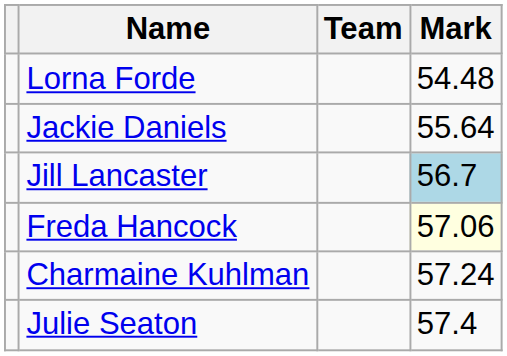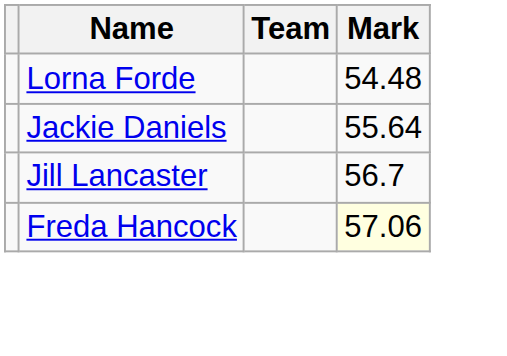Jill Lancaster | Mark: lightblue background -> no background
- row: Charmaine Kuhlman | 57.24
- row: Julie Seaton | 57.4
